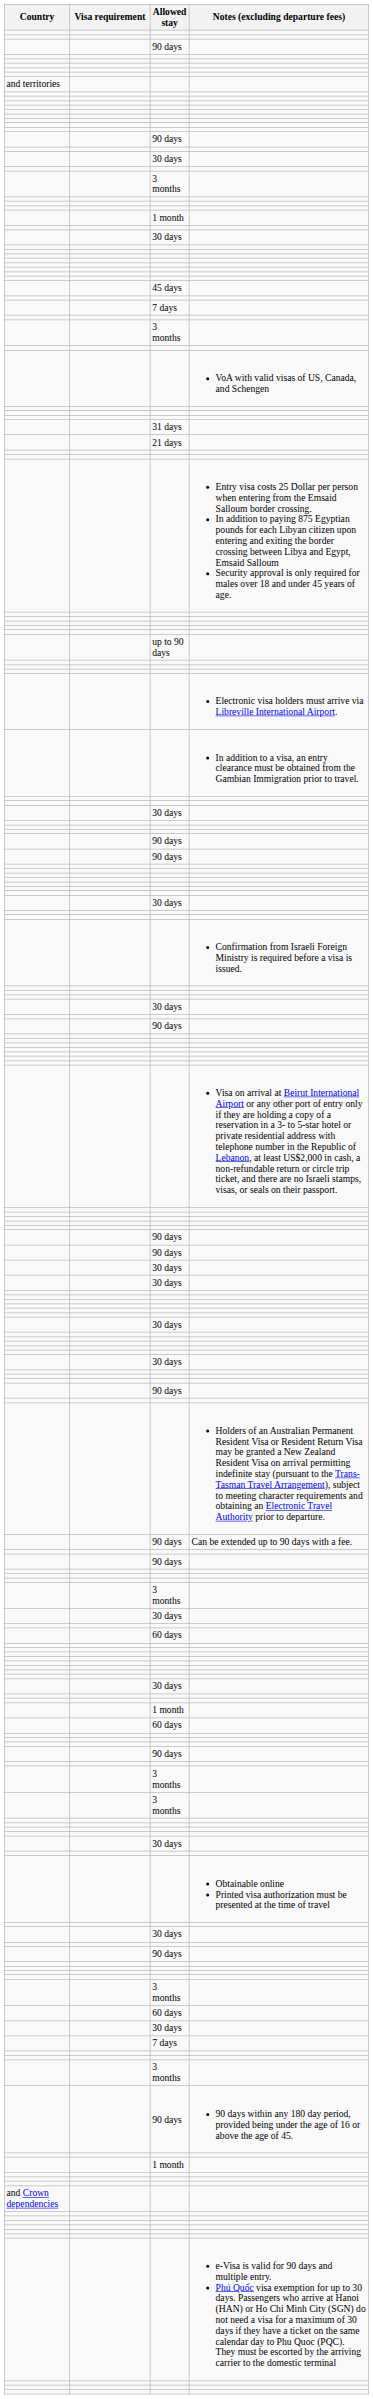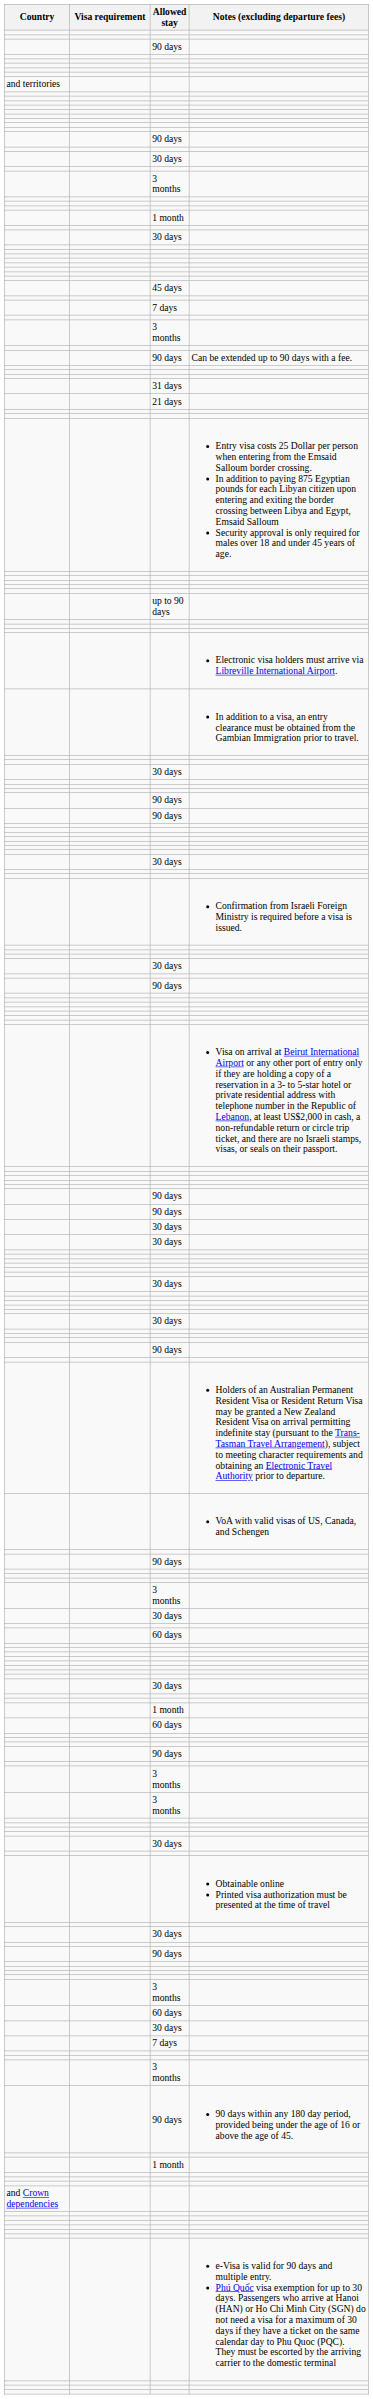rows swapped: Can be extended up to 90 days with a fee. <-> VoA with valid visas of US, Canada, and Schengen
